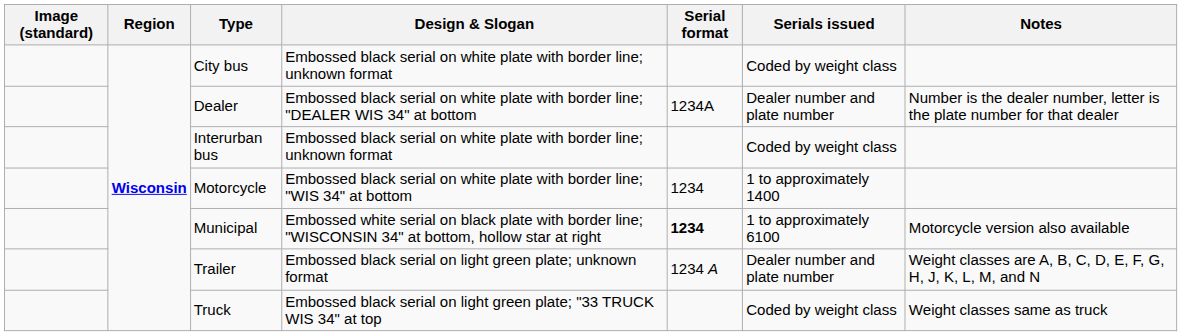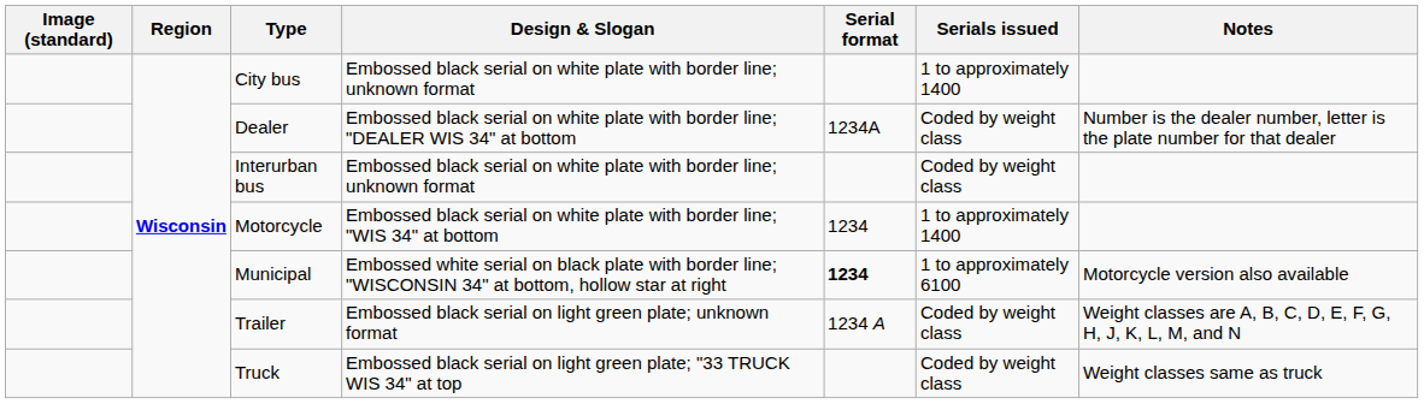City bus | Serials issued: Coded by weight class -> 1 to approximately 1400
Dealer | Serials issued: Dealer number and plate number -> Coded by weight class
Trailer | Serials issued: Dealer number and plate number -> Coded by weight class
